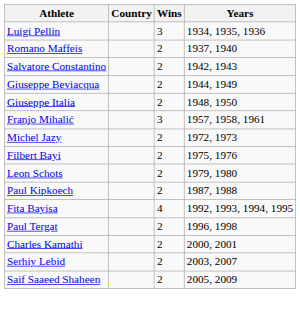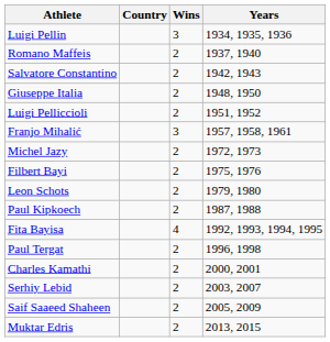- row: Giuseppe Beviacqua | 2 | 1944, 1949
+ row: Luigi Pelliccioli | 2 | 1951, 1952
+ row: Muktar Edris | 2 | 2013, 2015
